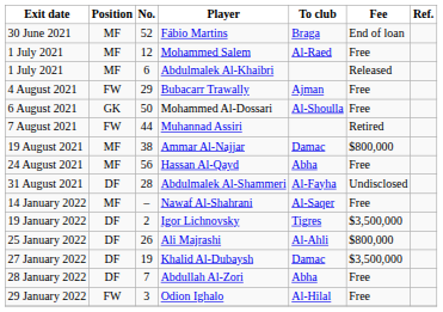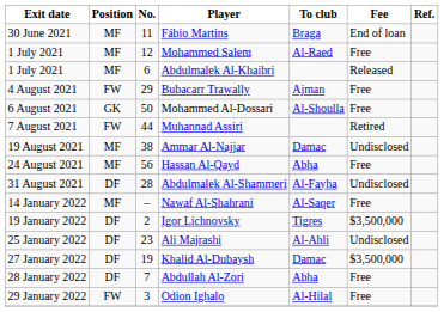Fábio Martins | No.: 52 -> 11
Ammar Al-Najjar | Fee: $800,000 -> Undisclosed
Ali Majrashi | No.: 26 -> 23
Ali Majrashi | Fee: $800,000 -> Undisclosed
